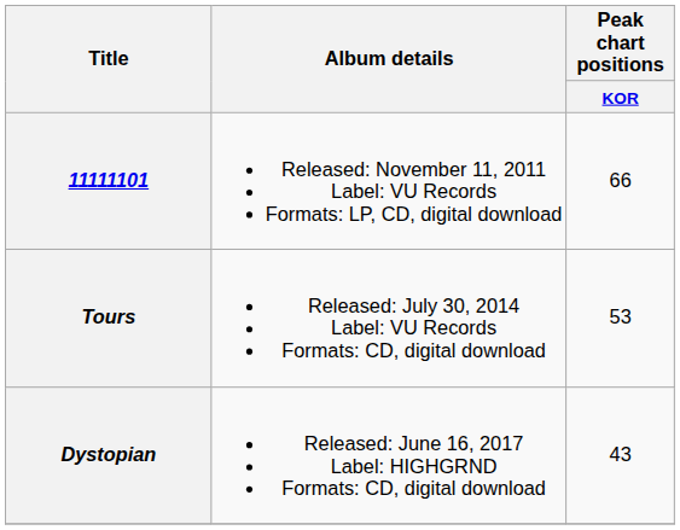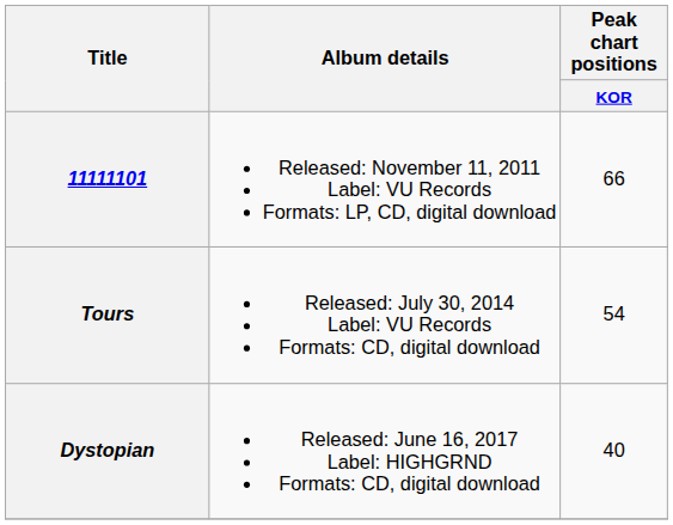Tours | Peak chart positions / KOR: 53 -> 54
Dystopian | Peak chart positions / KOR: 43 -> 40
